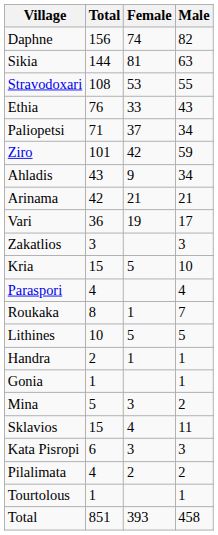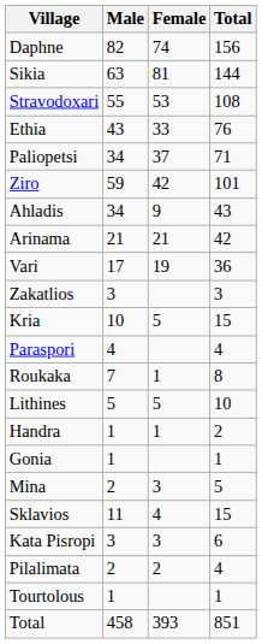columns swapped: Male <-> Total
